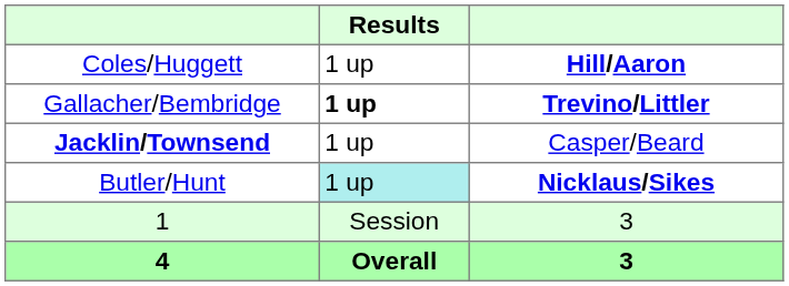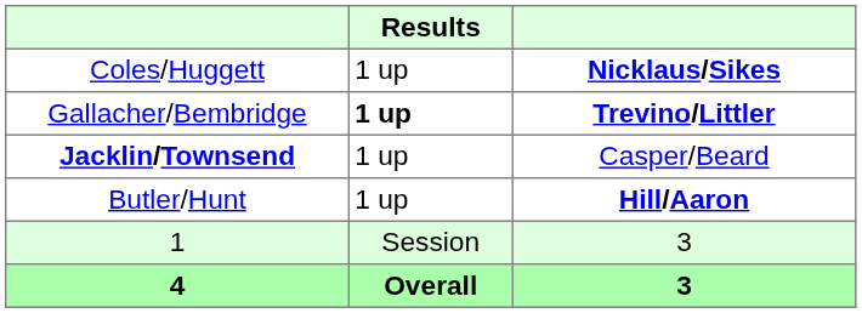Coles/Huggett | column 3: Hill/Aaron -> Nicklaus/Sikes
Butler/Hunt | Results: paleturquoise background -> no background
Butler/Hunt | column 3: Nicklaus/Sikes -> Hill/Aaron
